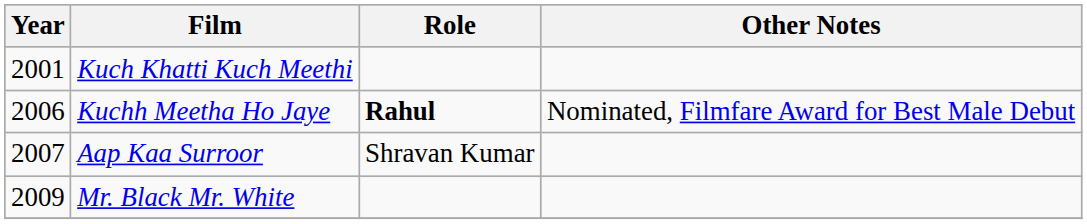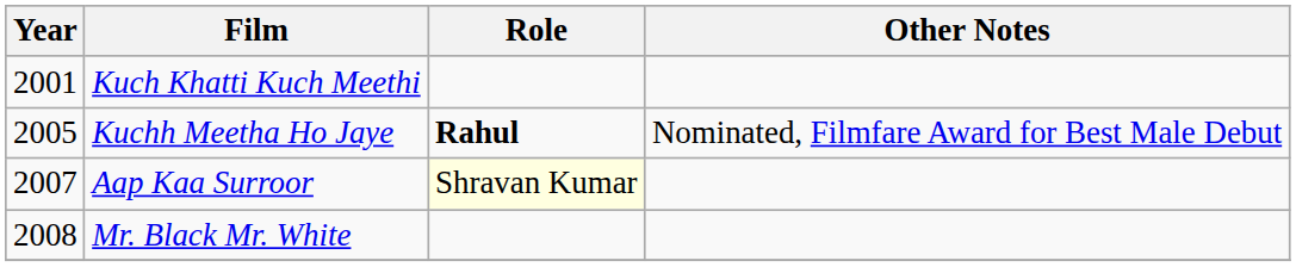Kuchh Meetha Ho Jaye | Year: 2006 -> 2005
Aap Kaa Surroor | Role: no background -> lightyellow background
Mr. Black Mr. White | Year: 2009 -> 2008
